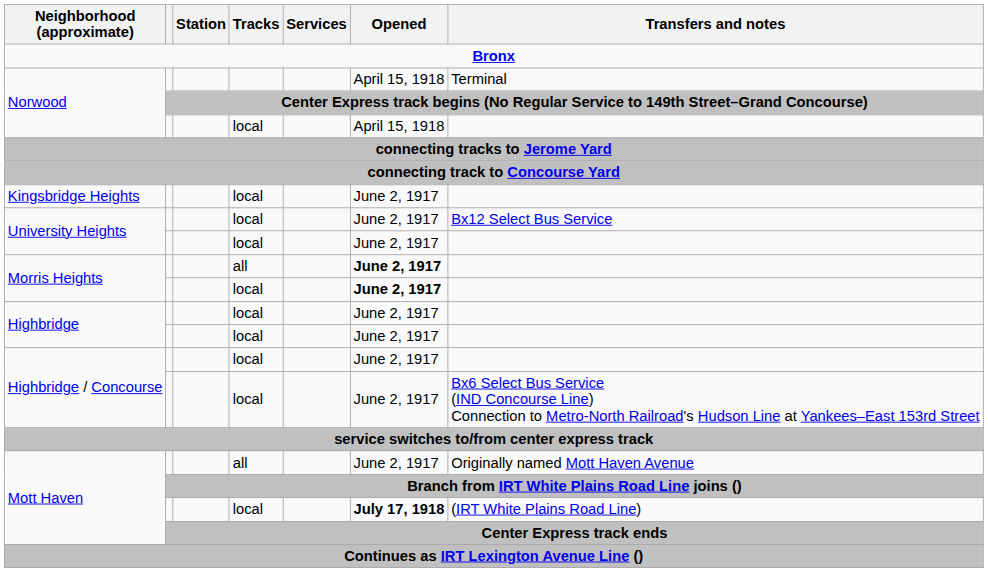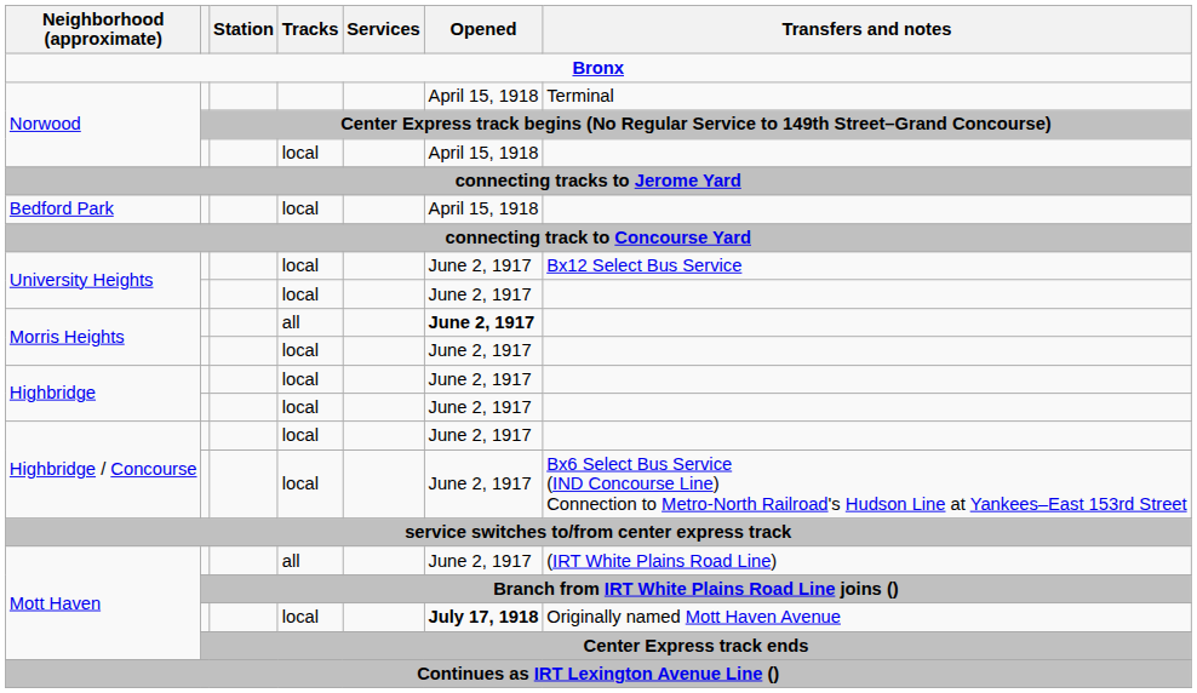+ row: Bedford Park | local | April 15, 1918
- row: Kingsbridge Heights | local | June 2, 1917
Morris Heights / local | Opened: bold -> normal
Mott Haven / all | Transfers and notes: Originally named Mott Haven Avenue -> (IRT White Plains Road Line)
Mott Haven / local | Transfers and notes: (IRT White Plains Road Line) -> Originally named Mott Haven Avenue
